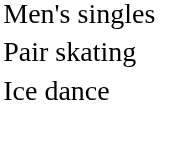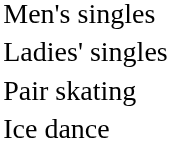+ row: Ladies' singles
